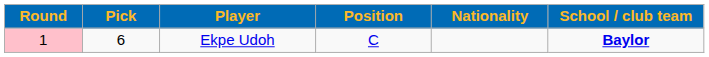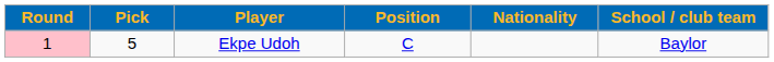Ekpe Udoh | Pick: 6 -> 5
Ekpe Udoh | School / club team: bold -> normal
